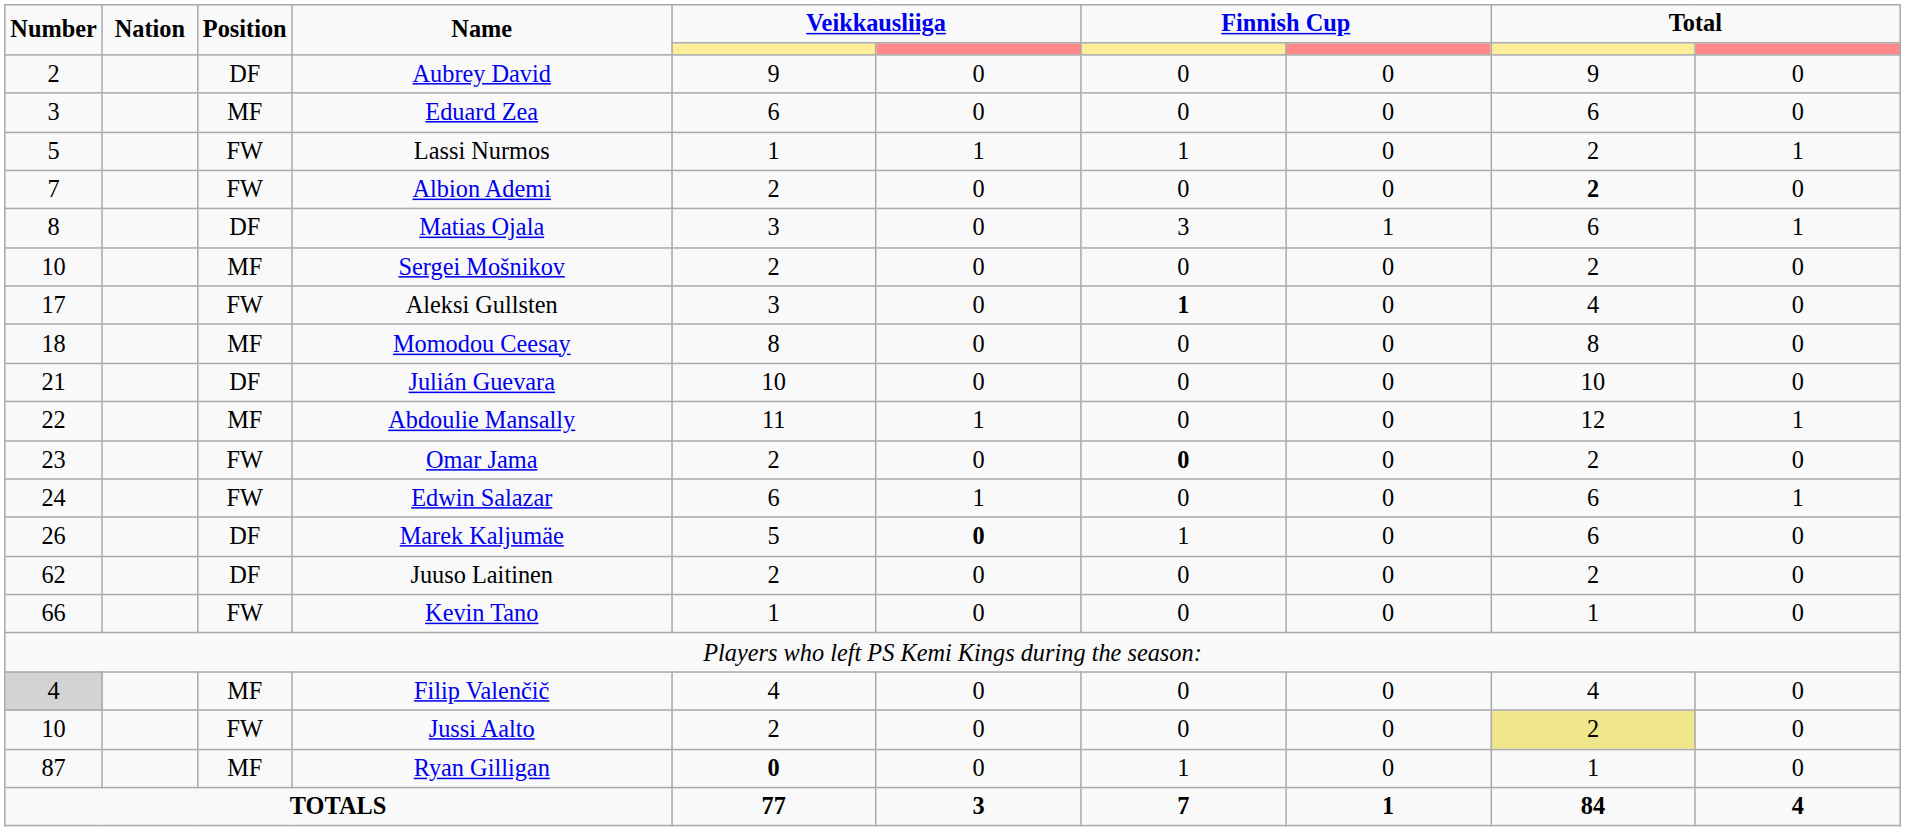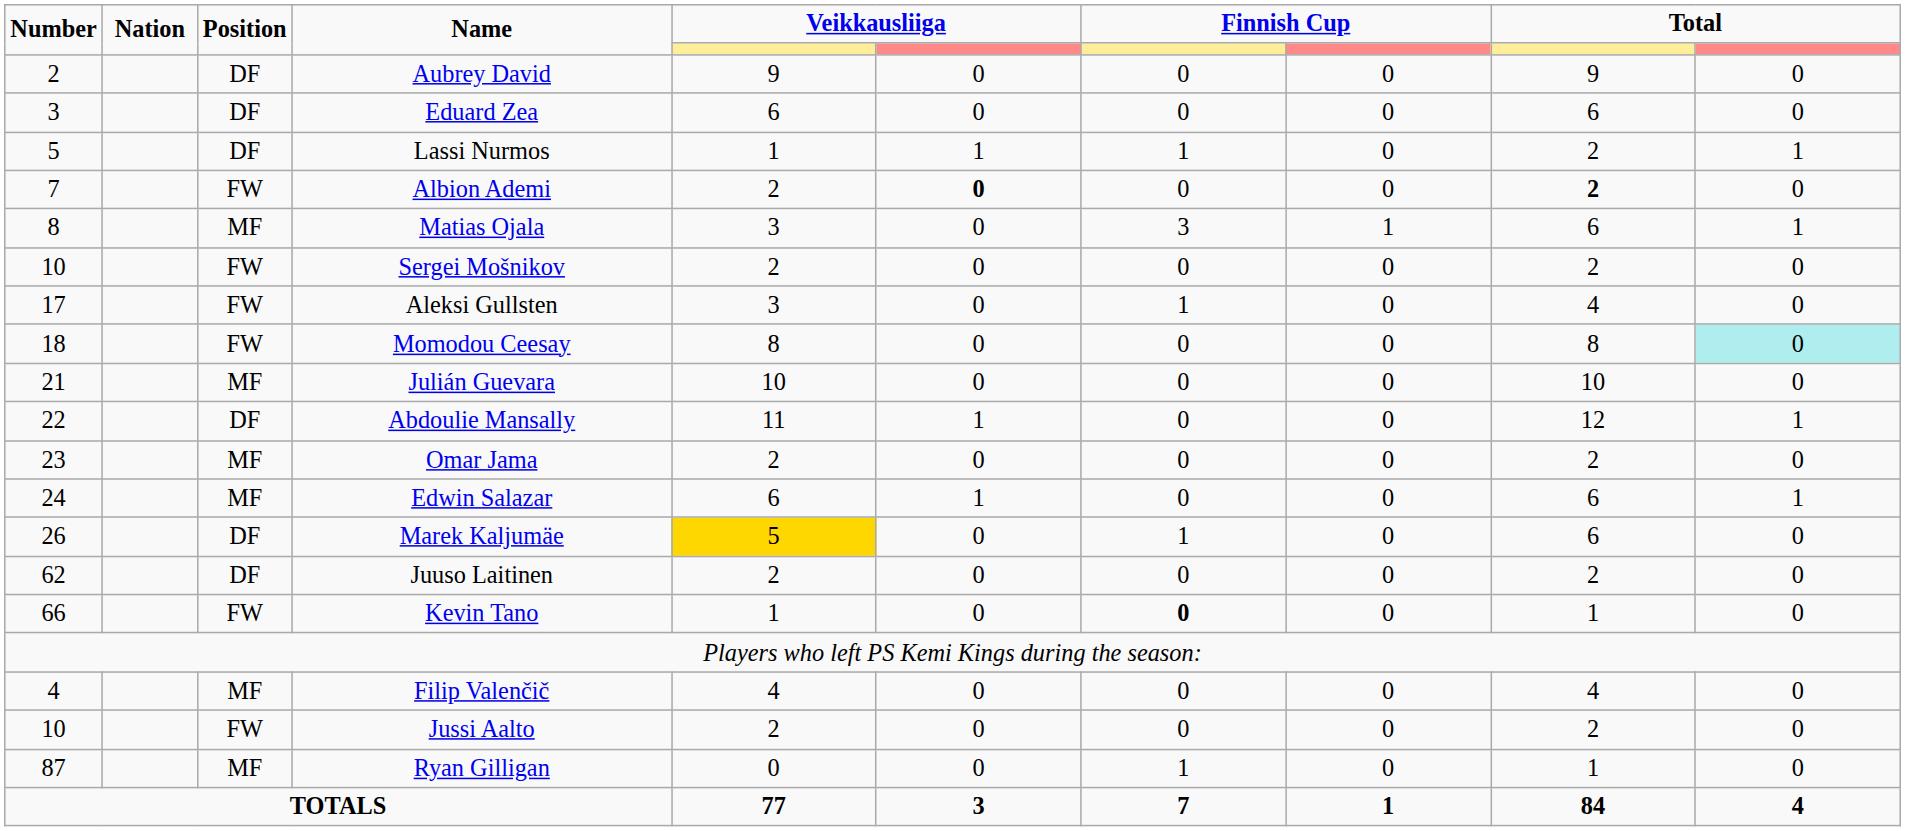Eduard Zea | Position: MF -> DF
Lassi Nurmos | Position: FW -> DF
Albion Ademi | column 6: normal -> bold
Matias Ojala | Position: DF -> MF
Sergei Mošnikov | Position: MF -> FW
Aleksi Gullsten | column 7: bold -> normal
Momodou Ceesay | Position: MF -> FW
Momodou Ceesay | column 10: no background -> paleturquoise background
Julián Guevara | Position: DF -> MF
Abdoulie Mansally | Position: MF -> DF
Omar Jama | Position: FW -> MF
Omar Jama | column 7: bold -> normal
Edwin Salazar | Position: FW -> MF
Marek Kaljumäe | column 5: no background -> gold background
Marek Kaljumäe | column 6: bold -> normal
Kevin Tano | column 7: normal -> bold
Filip Valenčič | Number: lightgrey background -> no background
Jussi Aalto | column 9: khaki background -> no background
Ryan Gilligan | column 5: bold -> normal
